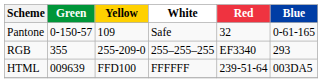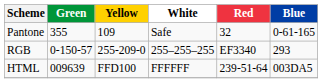Pantone | Green: 0-150-57 -> 355
RGB | Green: 355 -> 0-150-57
